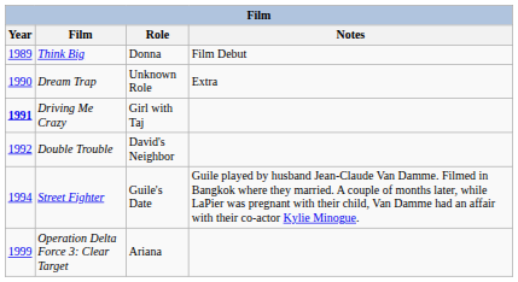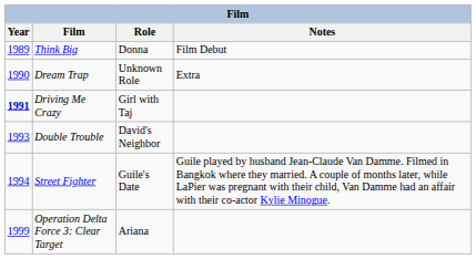Double Trouble | Year: 1992 -> 1993
